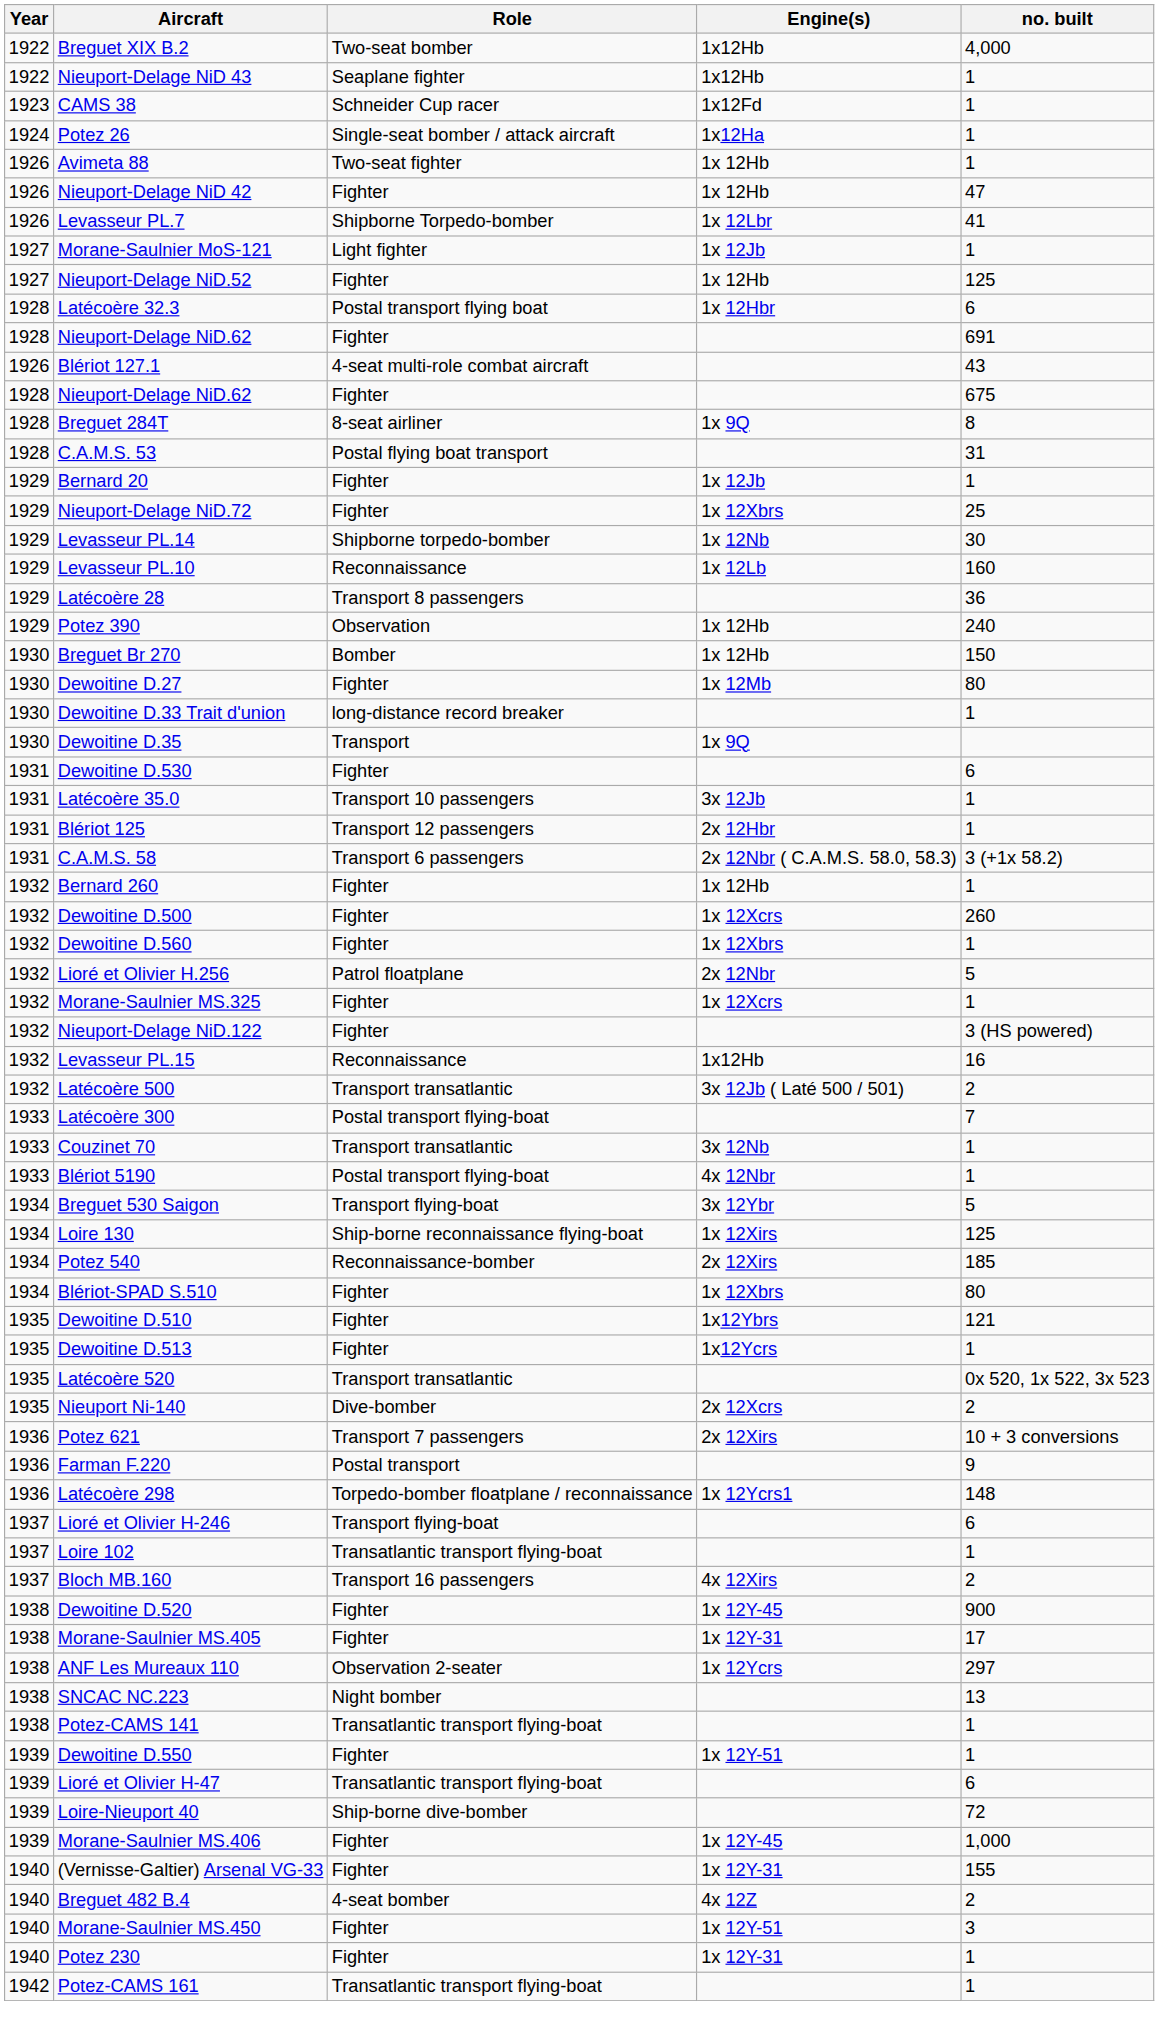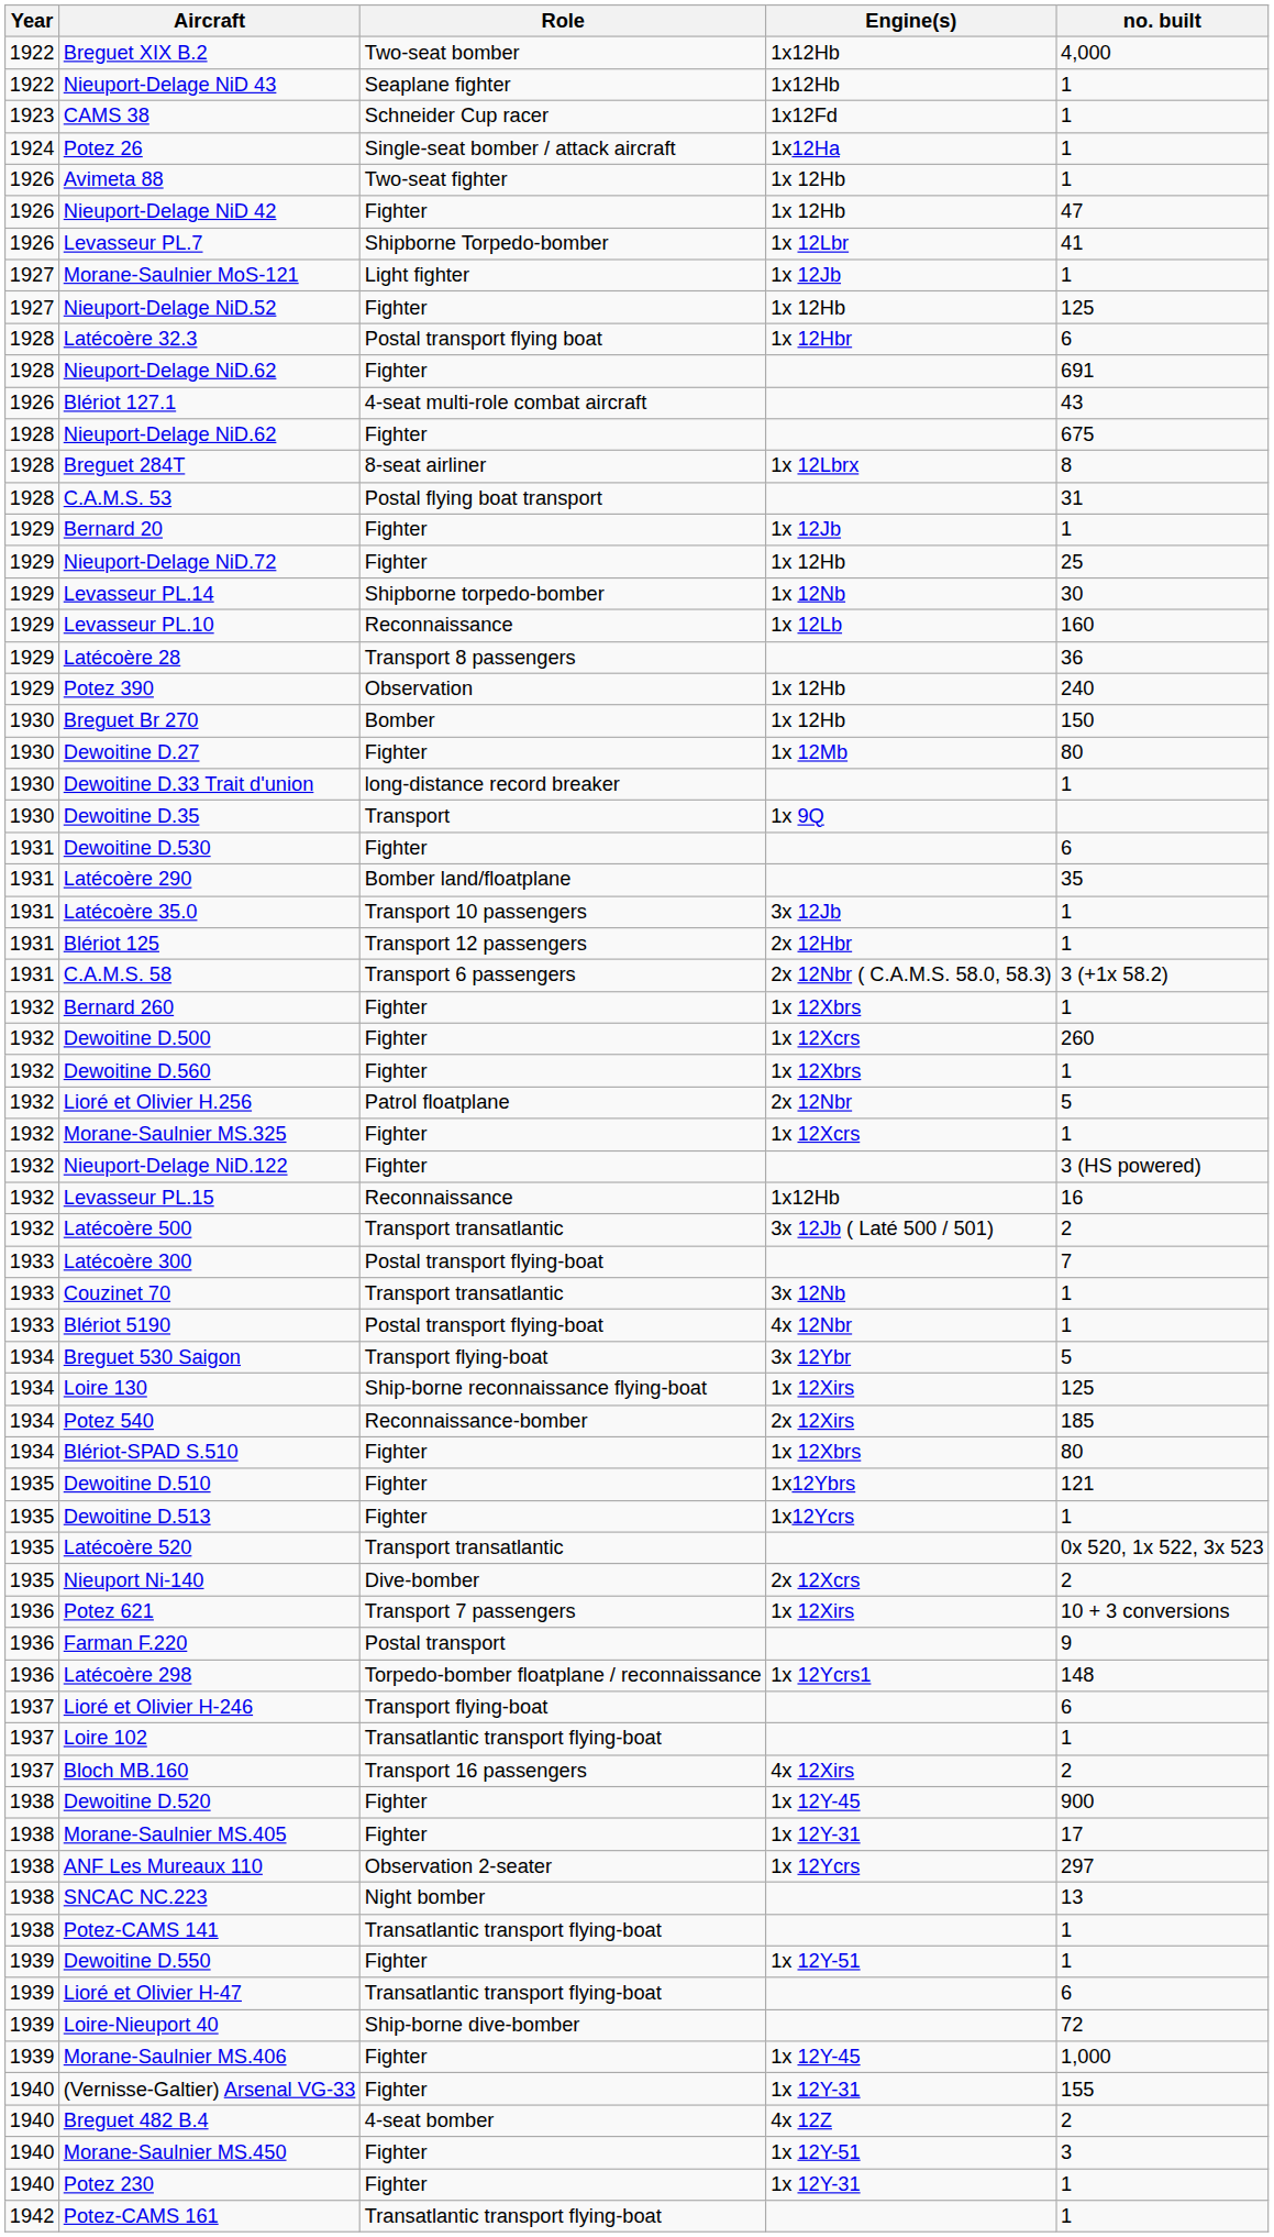Breguet 284T | Engine(s): 1x 9Q -> 1x 12Lbrx
Nieuport-Delage NiD.72 | Engine(s): 1x 12Xbrs -> 1x 12Hb
+ row: 1931 | Latécoère 290 | Bomber land/floatplane | 35
Bernard 260 | Engine(s): 1x 12Hb -> 1x 12Xbrs
Potez 621 | Engine(s): 2x 12Xirs -> 1x 12Xirs
